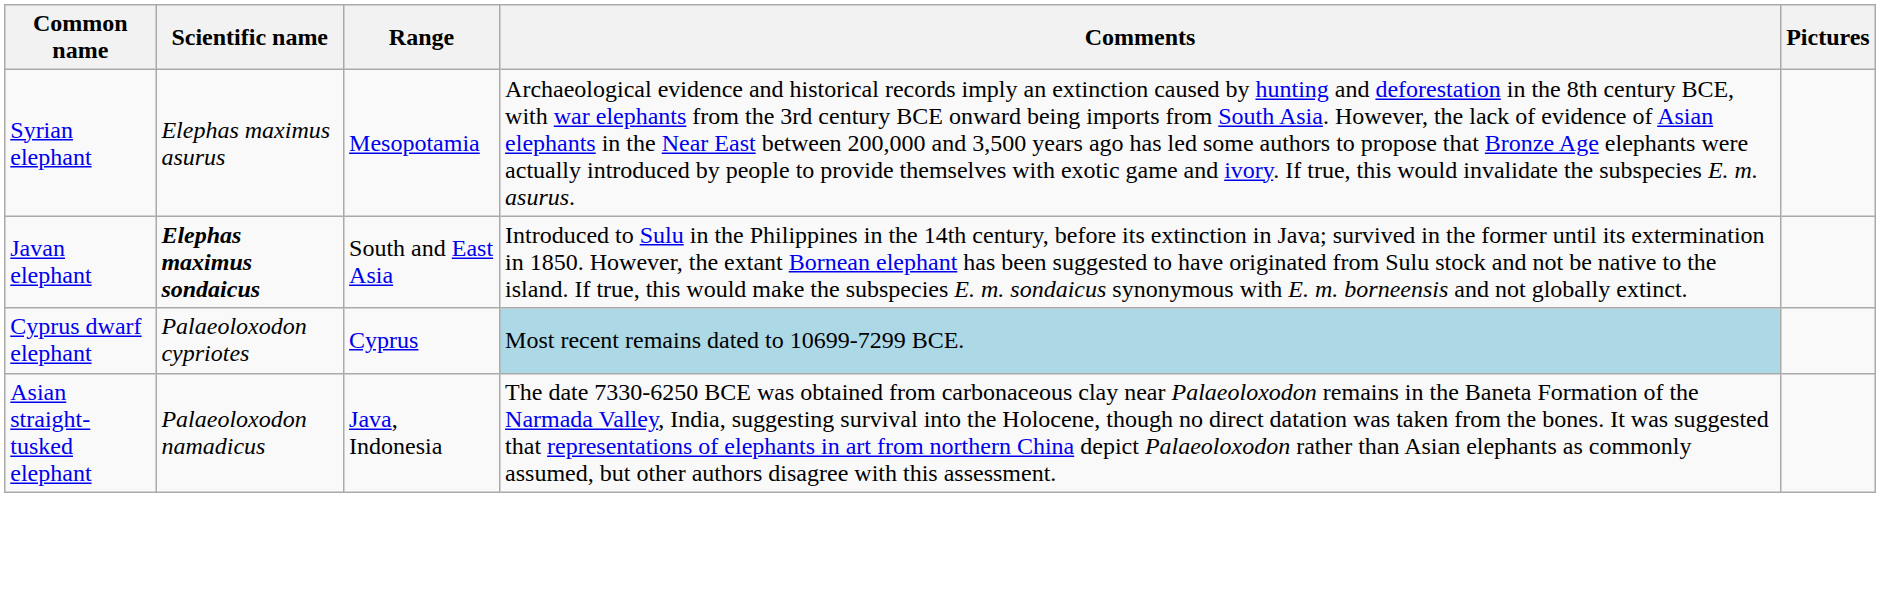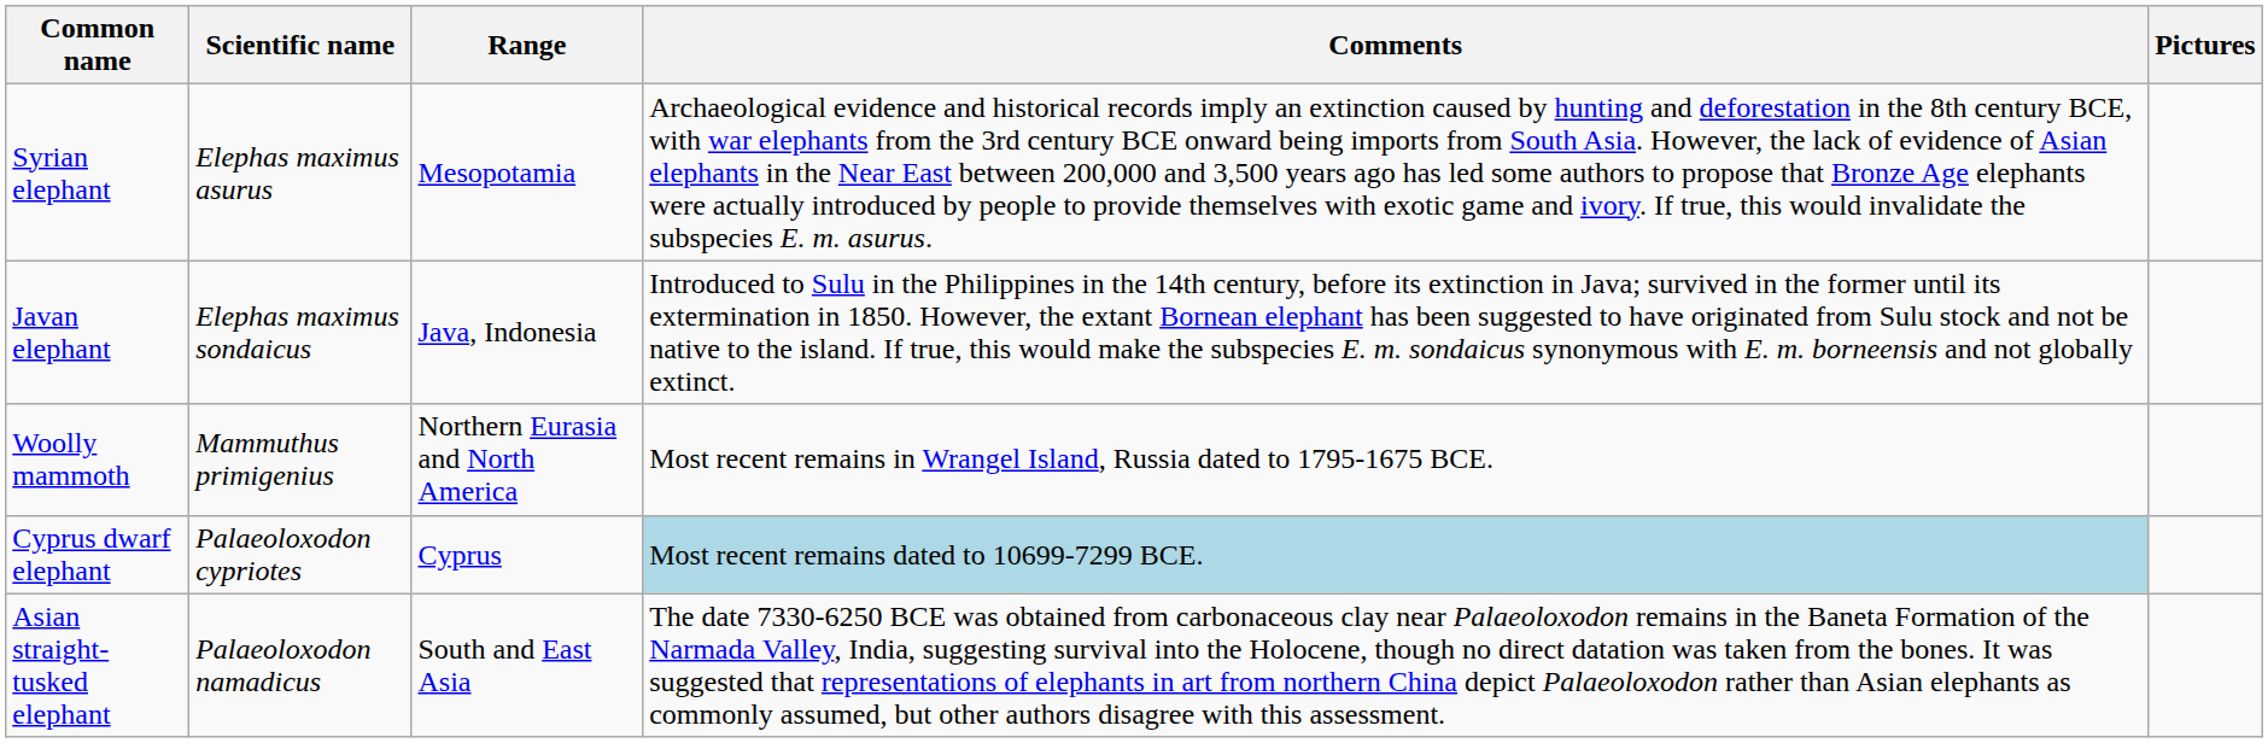Javan elephant | Scientific name: bold -> normal
Javan elephant | Range: South and East Asia -> Java, Indonesia
+ row: Woolly mammoth | Mammuthus primigenius | Northern Eurasia and North America | Most recent remains in Wrangel Island, Russia dated to 1795-1675 BCE.
Asian straight-tusked elephant | Range: Java, Indonesia -> South and East Asia
